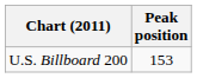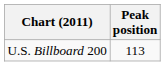U.S. Billboard 200 | Peak position: 153 -> 113
